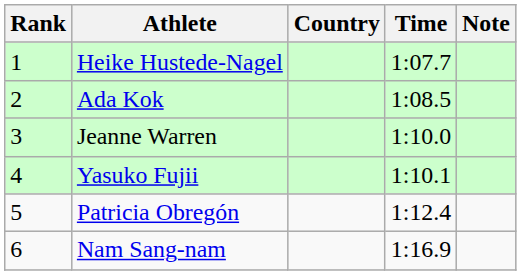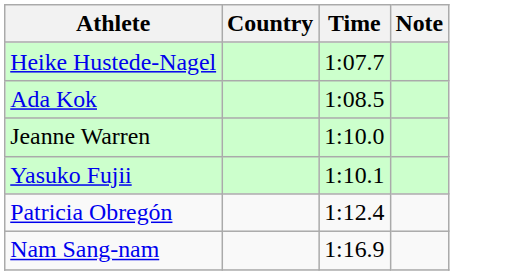- column: Rank | 1 | 2 | 3 | 4 | 5 | 6
